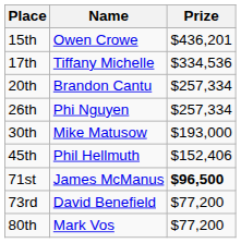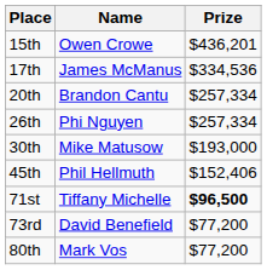17th | Name: Tiffany Michelle -> James McManus
71st | Name: James McManus -> Tiffany Michelle
